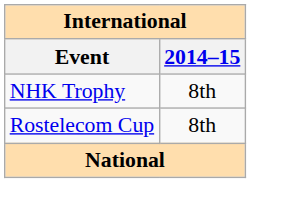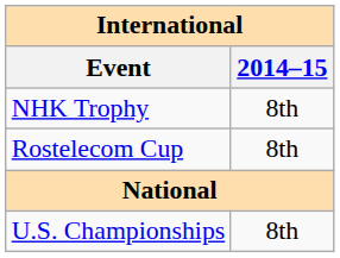+ row: U.S. Championships | 8th
